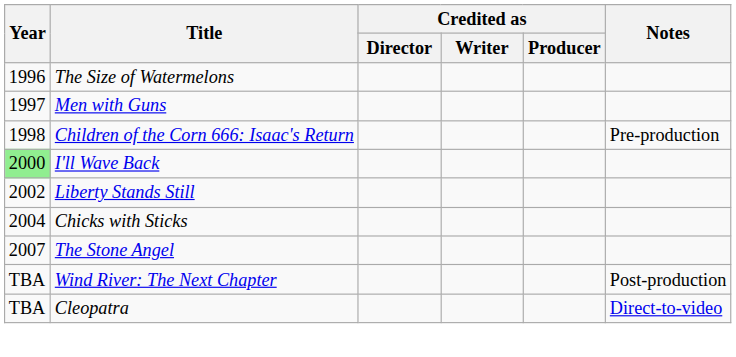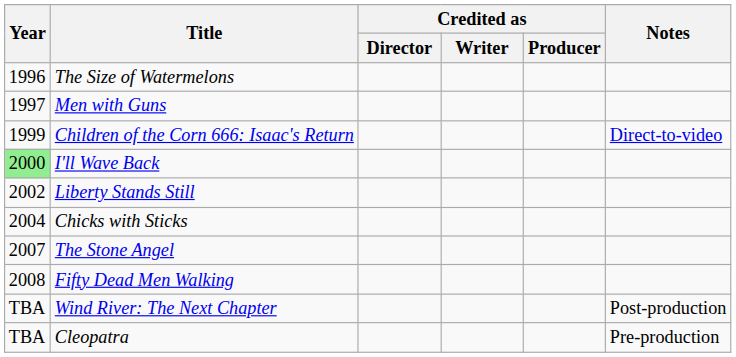Children of the Corn 666: Isaac's Return | Year: 1998 -> 1999
Children of the Corn 666: Isaac's Return | Notes: Pre-production -> Direct-to-video
+ row: 2008 | Fifty Dead Men Walking
Cleopatra | Notes: Direct-to-video -> Pre-production
